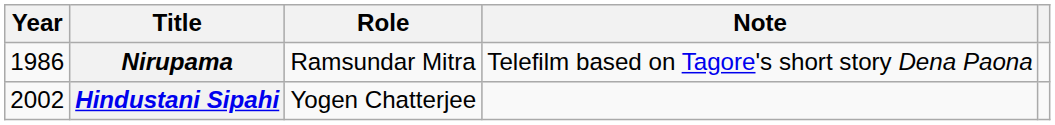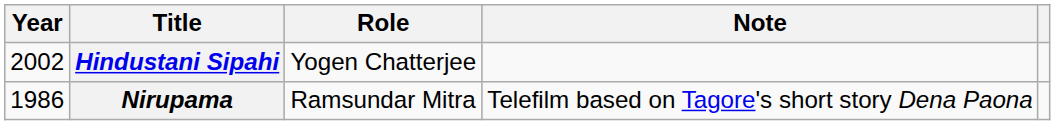rows swapped: Nirupama <-> Hindustani Sipahi
